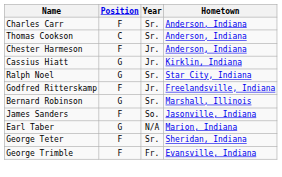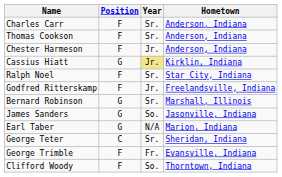Thomas Cookson | Position: C -> F
Cassius Hiatt | Year: no background -> khaki background
Ralph Noel | Position: G -> F
James Sanders | Position: F -> G
George Teter | Position: F -> C
+ row: Clifford Woody | F | So. | Thorntown, Indiana
